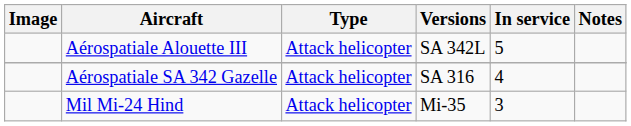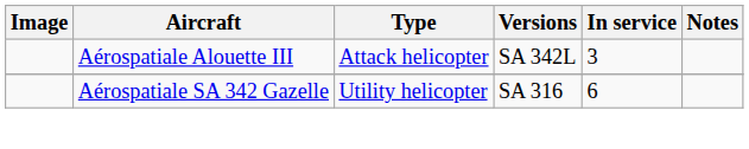Aérospatiale Alouette III | In service: 5 -> 3
Aérospatiale SA 342 Gazelle | Type: Attack helicopter -> Utility helicopter
Aérospatiale SA 342 Gazelle | In service: 4 -> 6
- row: Mil Mi-24 Hind | Attack helicopter | Mi-35 | 3
